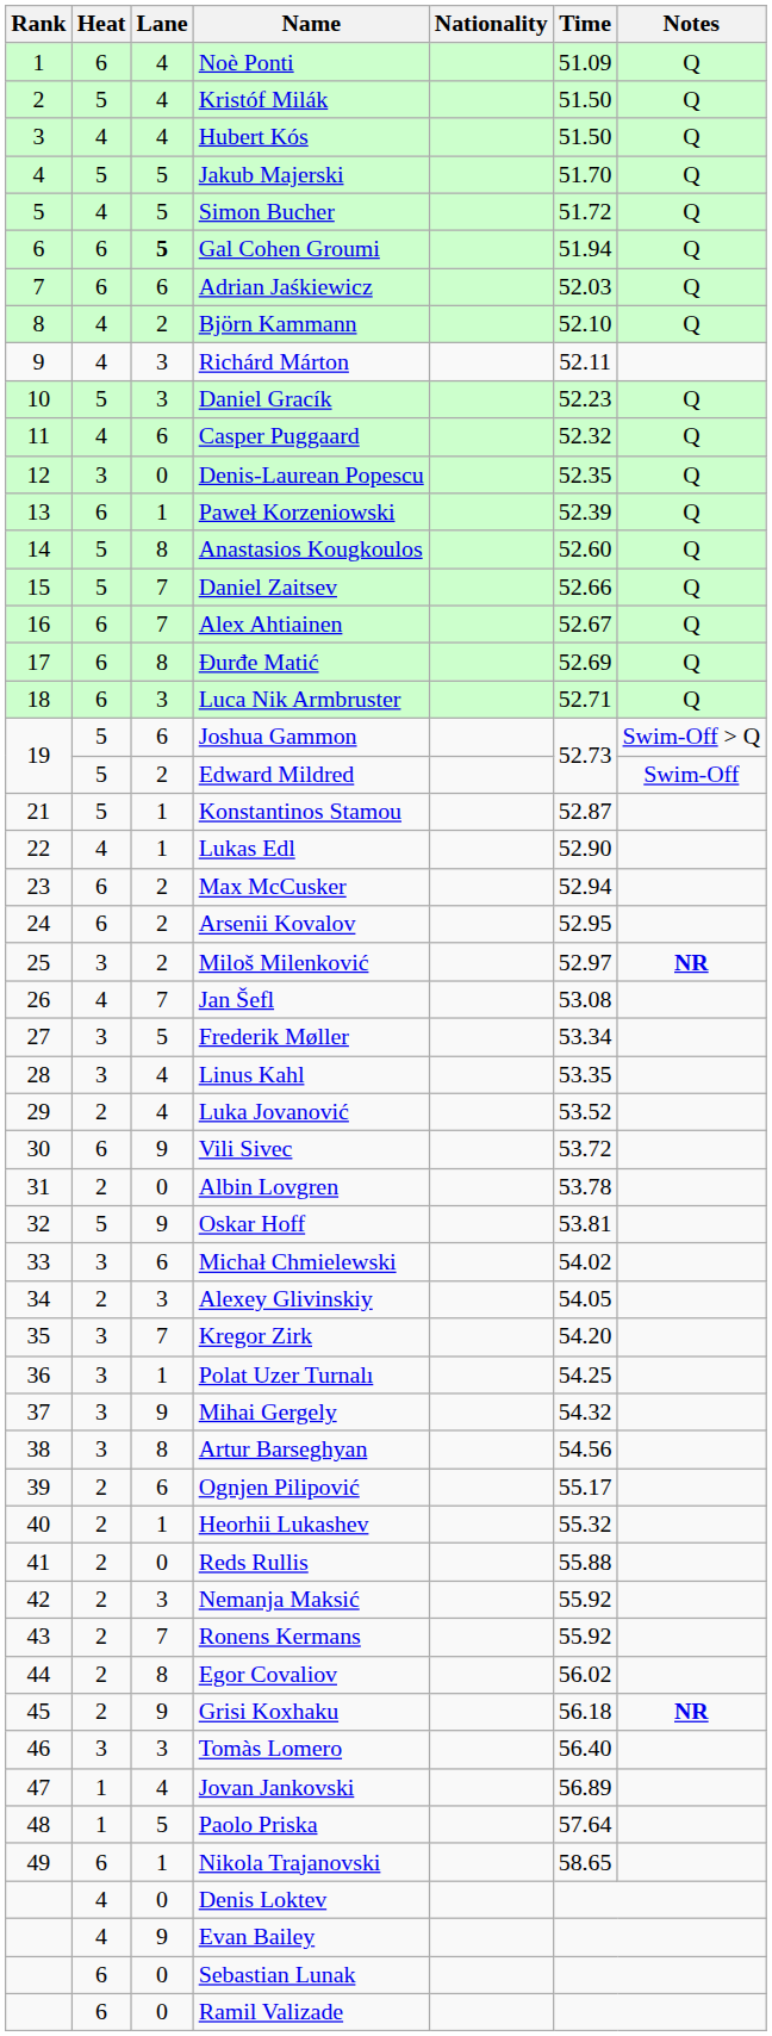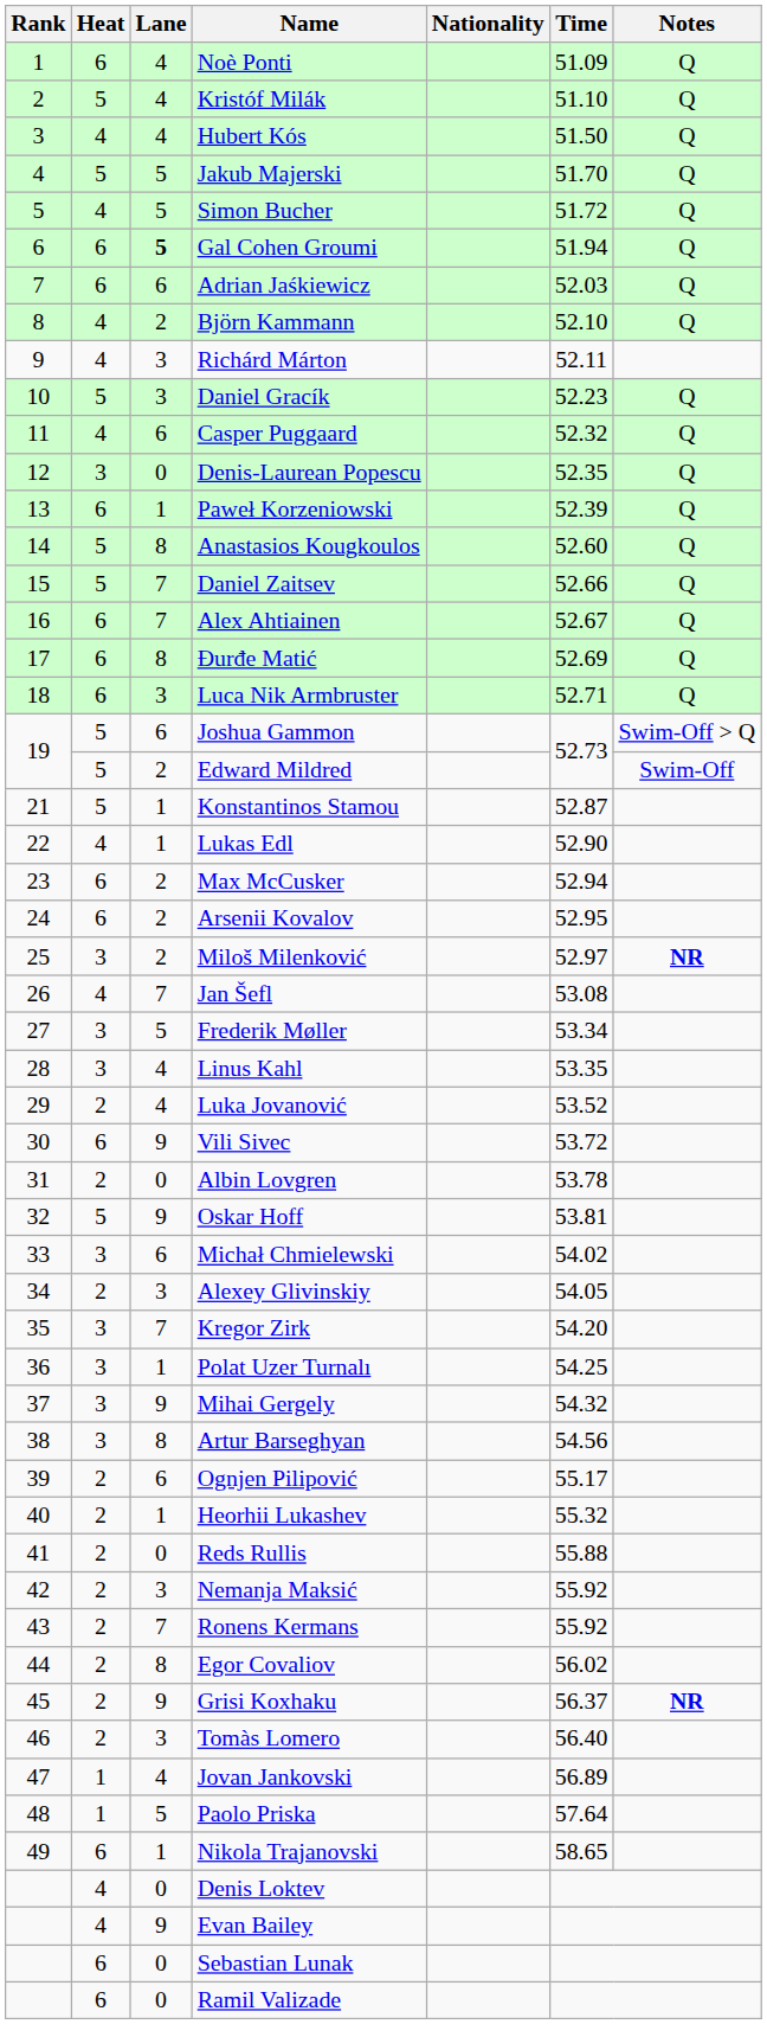Kristóf Milák | Time: 51.50 -> 51.10
Grisi Koxhaku | Time: 56.18 -> 56.37
Tomàs Lomero | Heat: 3 -> 2
